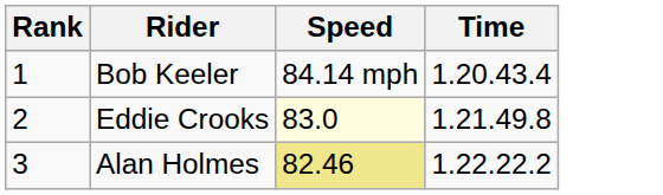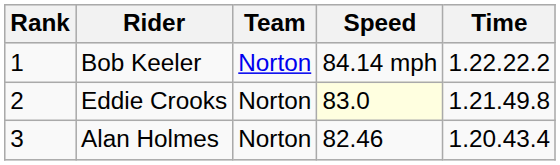+ column: Team | Norton | Norton | Norton
Bob Keeler | Time: 1.20.43.4 -> 1.22.22.2
Alan Holmes | Speed: khaki background -> no background
Alan Holmes | Time: 1.22.22.2 -> 1.20.43.4
